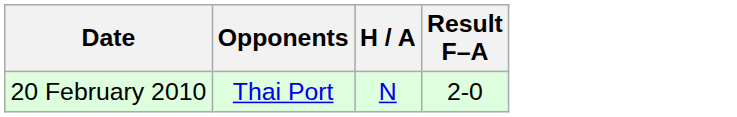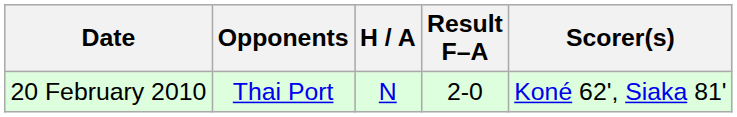+ column: Scorer(s) | Koné 62', Siaka 81'
